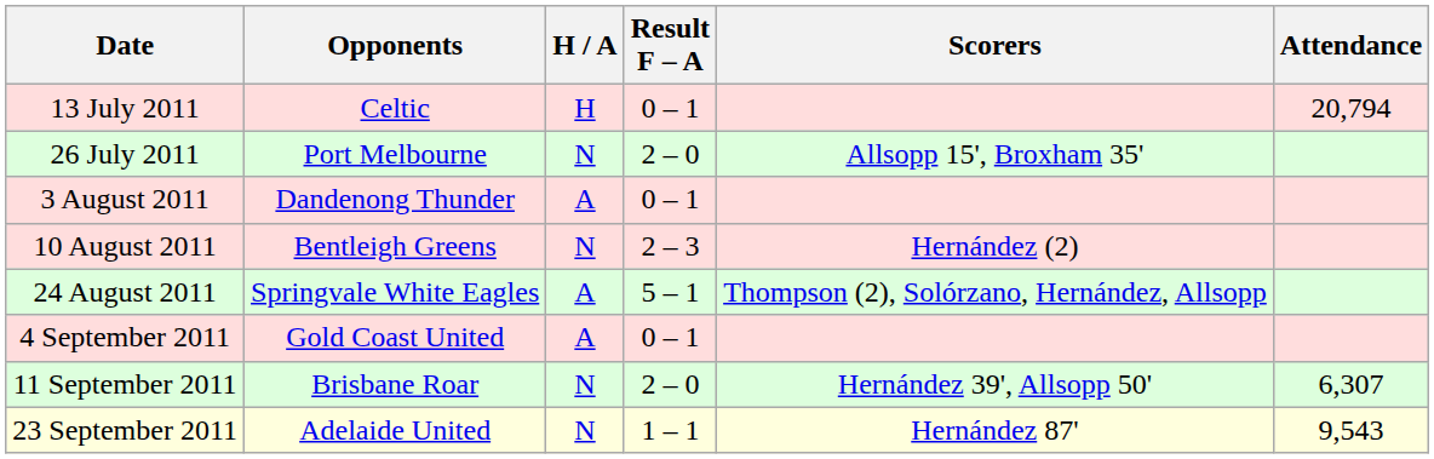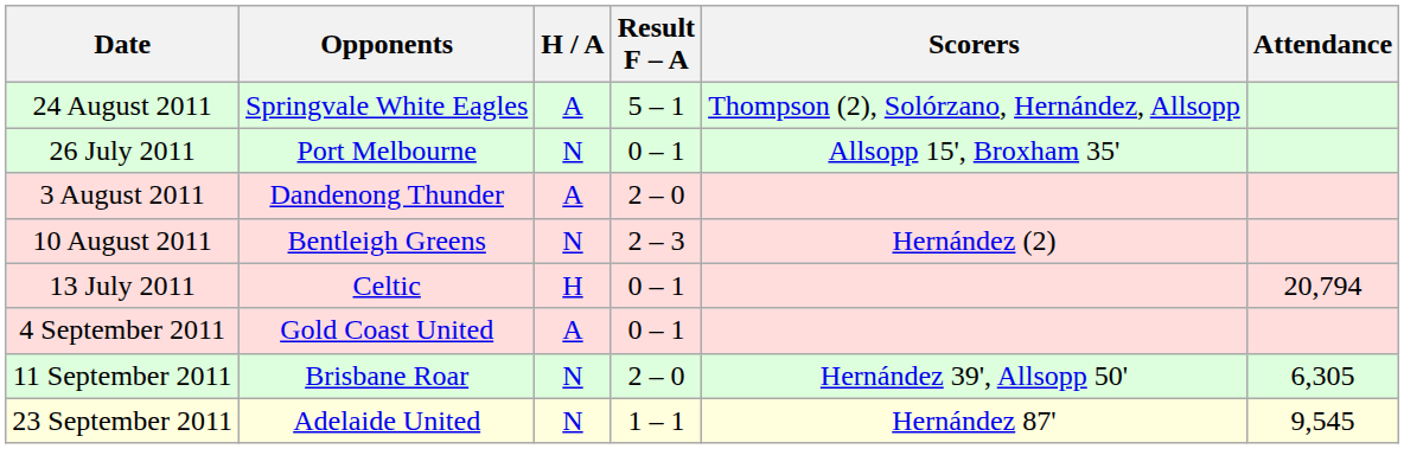rows swapped: 13 July 2011 <-> 24 August 2011
26 July 2011 | Result F – A: 2 – 0 -> 0 – 1
3 August 2011 | Result F – A: 0 – 1 -> 2 – 0
11 September 2011 | Attendance: 6,307 -> 6,305
23 September 2011 | Attendance: 9,543 -> 9,545
